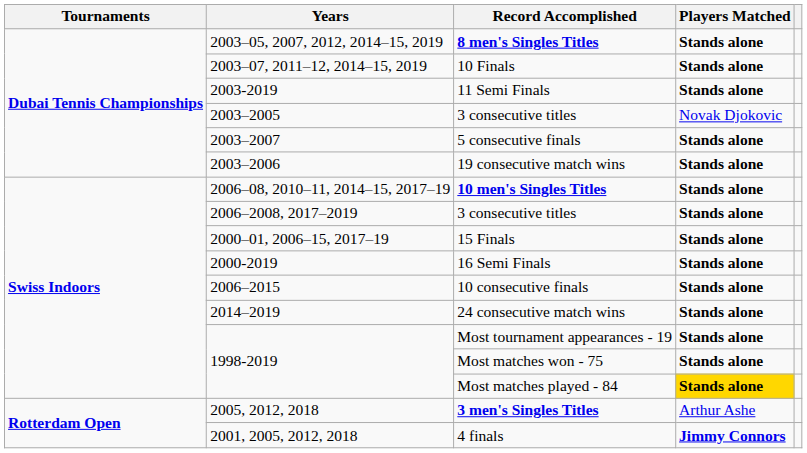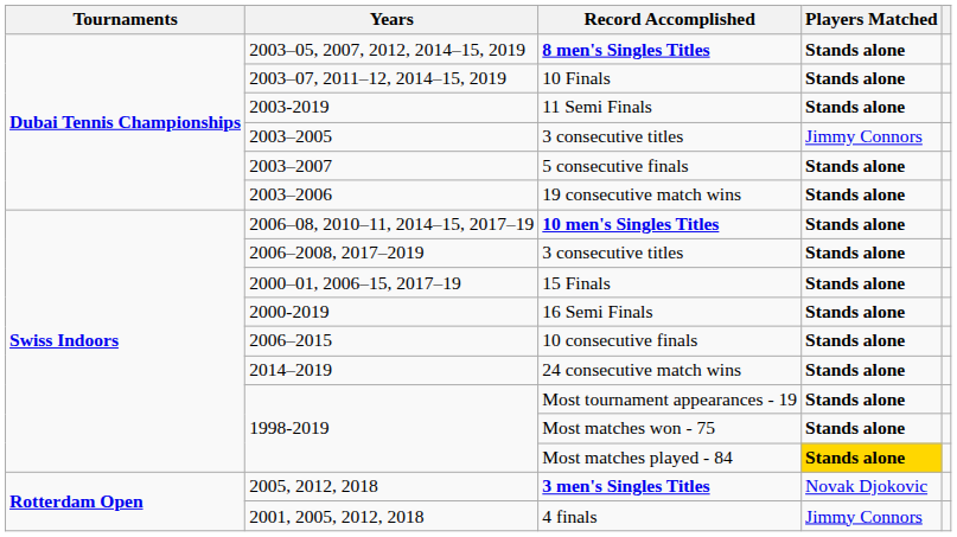2003–2005 / 3 consecutive titles | Players Matched: Novak Djokovic -> Jimmy Connors
3 men's Singles Titles | Players Matched: Arthur Ashe -> Novak Djokovic
4 finals | Players Matched: bold -> normal
